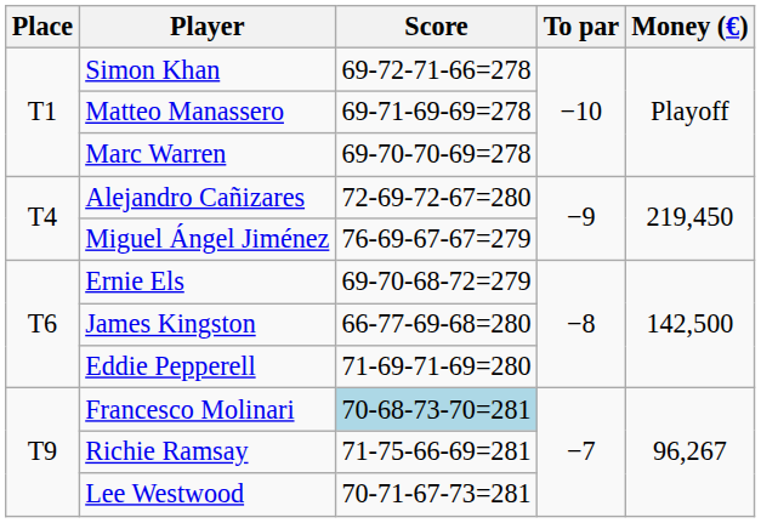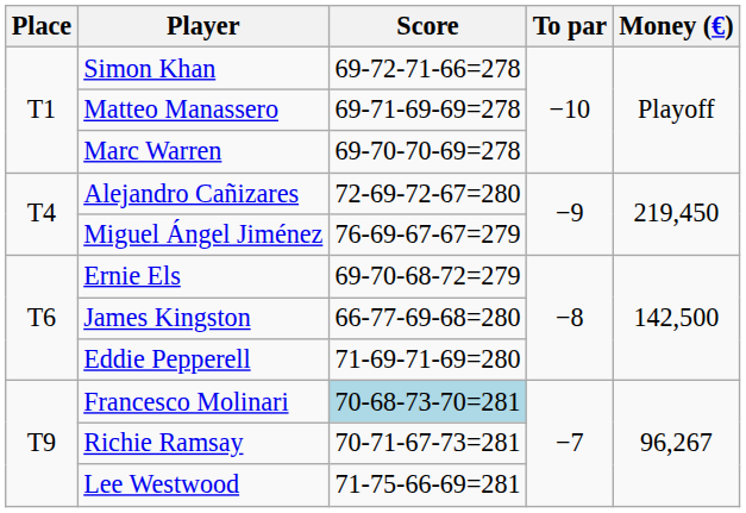Richie Ramsay | Score: 71-75-66-69=281 -> 70-71-67-73=281
Lee Westwood | Score: 70-71-67-73=281 -> 71-75-66-69=281
